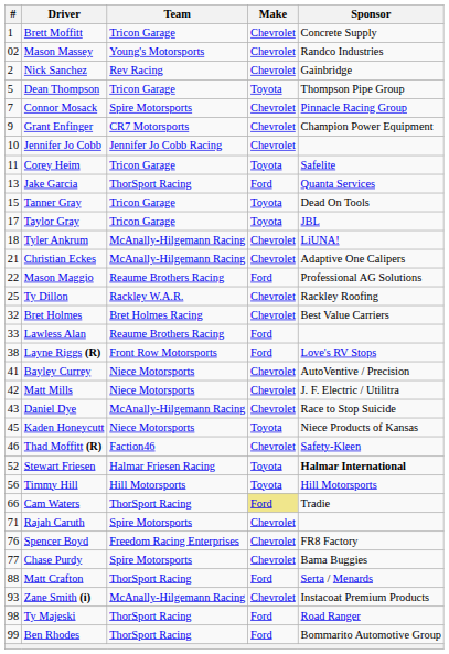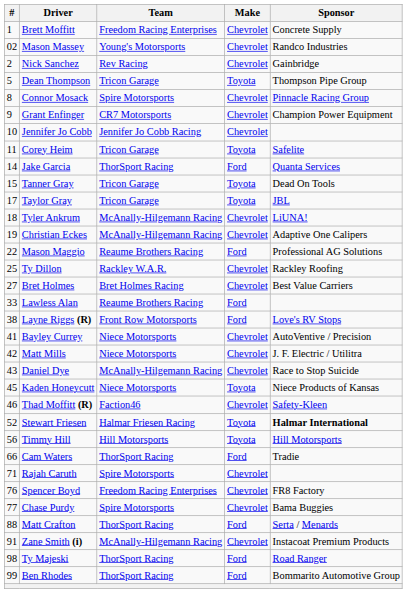Brett Moffitt | Team: Tricon Garage -> Freedom Racing Enterprises
Connor Mosack | #: 7 -> 8
Jake Garcia | #: 13 -> 14
Christian Eckes | #: 21 -> 19
Bret Holmes | #: 32 -> 27
Cam Waters | Make: khaki background -> no background
Zane Smith (i) | #: 93 -> 91
